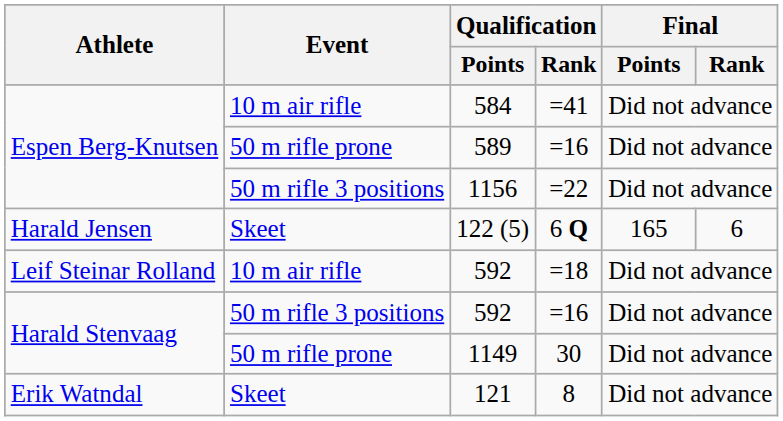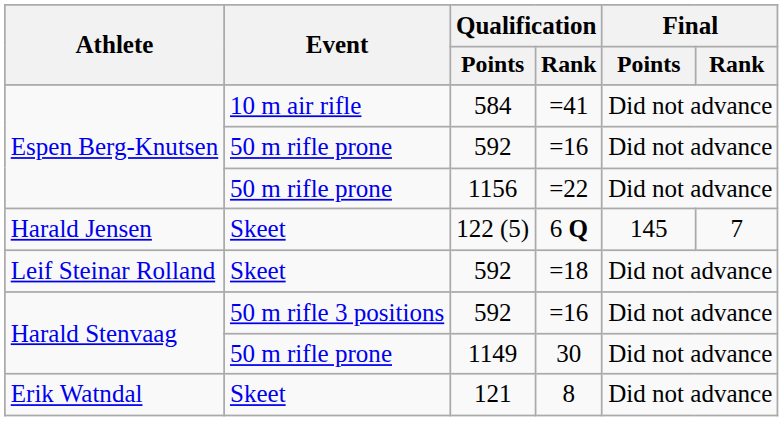Espen Berg-Knutsen / =16 | Qualification / Points: 589 -> 592
=22 | Event: 50 m rifle 3 positions -> 50 m rifle prone
6 Q | Final / Points: 165 -> 145
6 Q | Final / Rank: 6 -> 7
=18 | Event: 10 m air rifle -> Skeet
